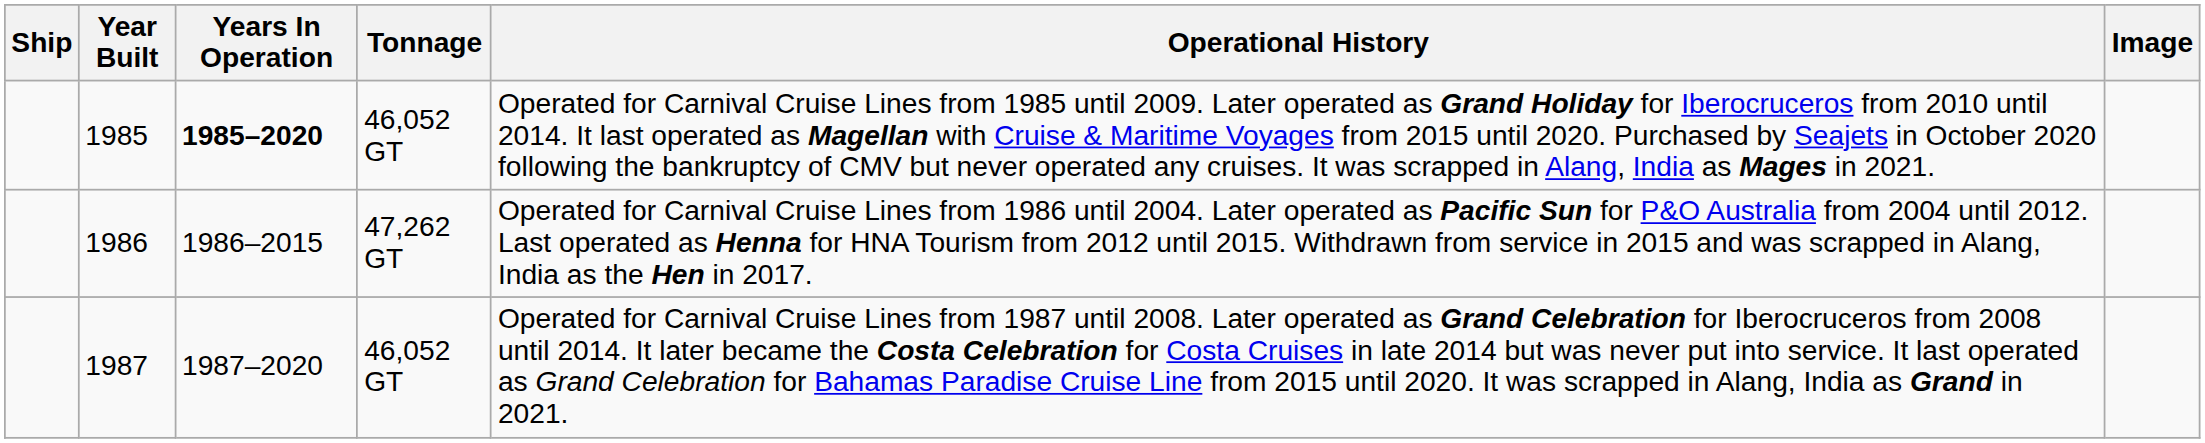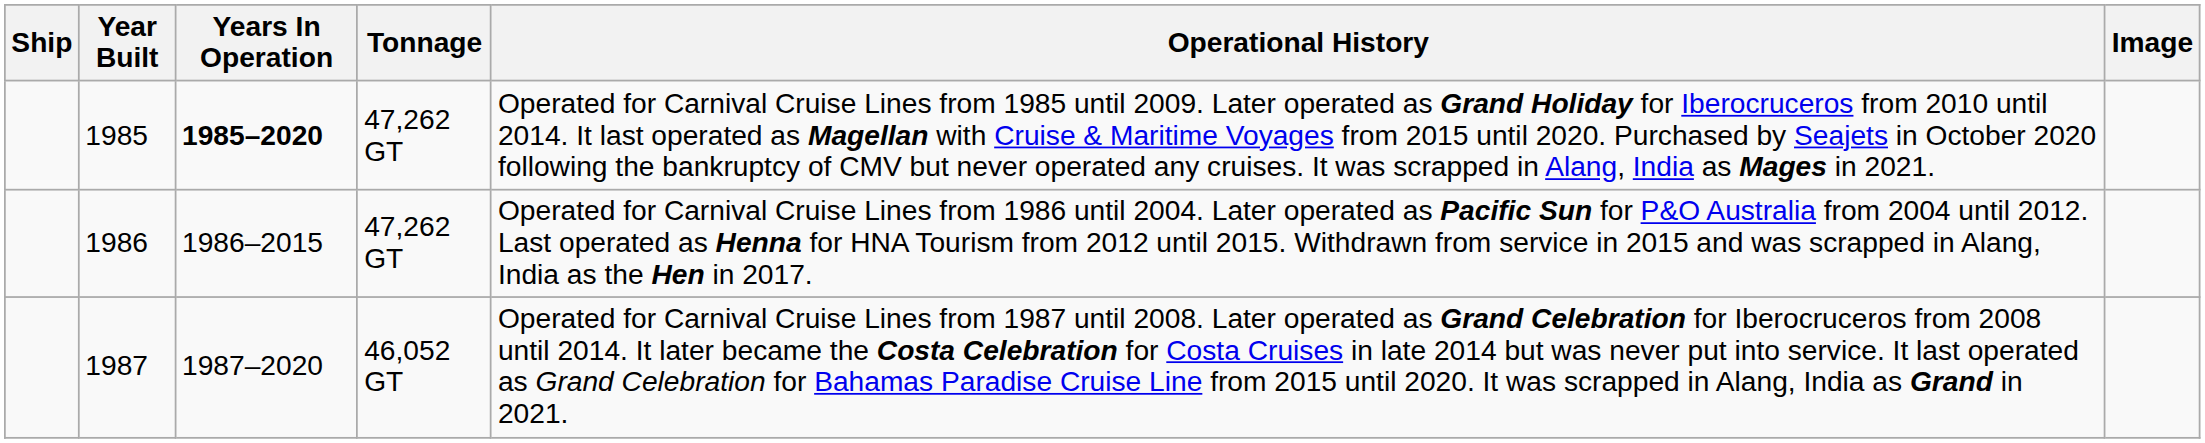1985 | Tonnage: 46,052 GT -> 47,262 GT
